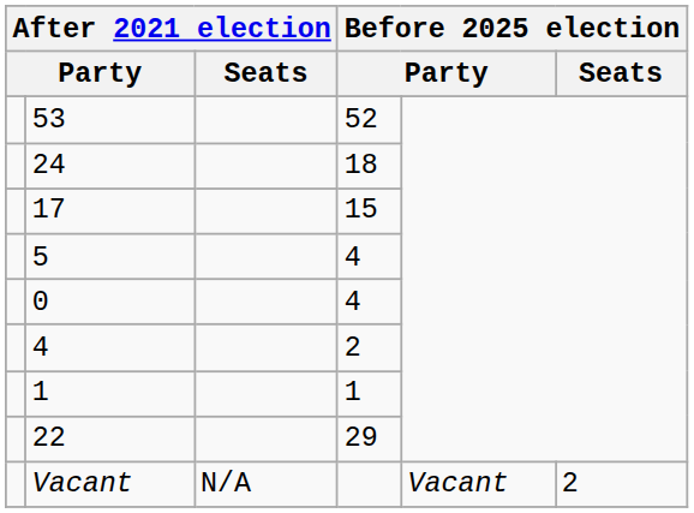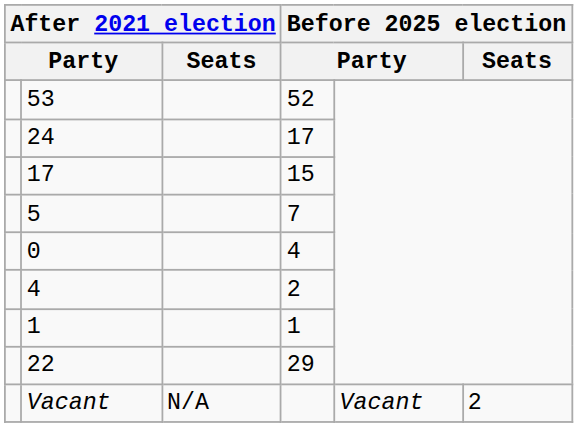24 | column 4: 18 -> 17
5 | column 4: 4 -> 7
